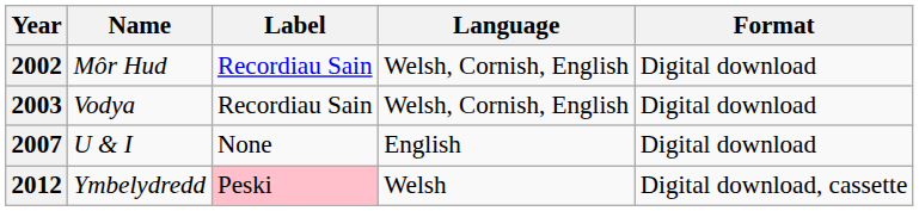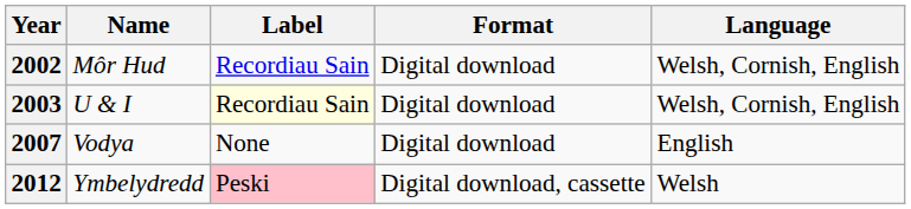columns swapped: Format <-> Language
2003 | Name: Vodya -> U & I
2003 | Label: no background -> lightyellow background
2007 | Name: U & I -> Vodya
